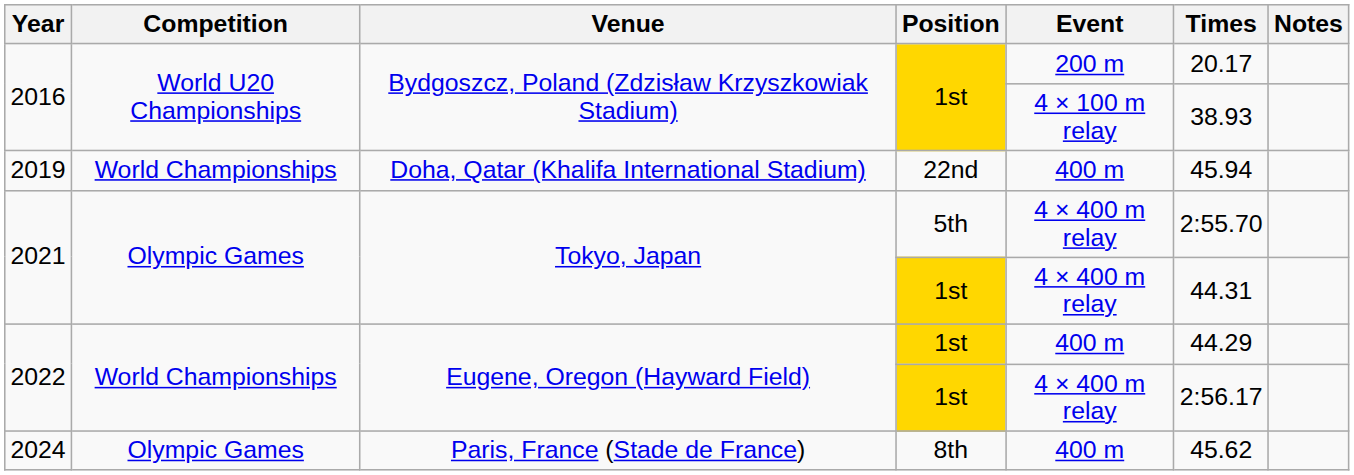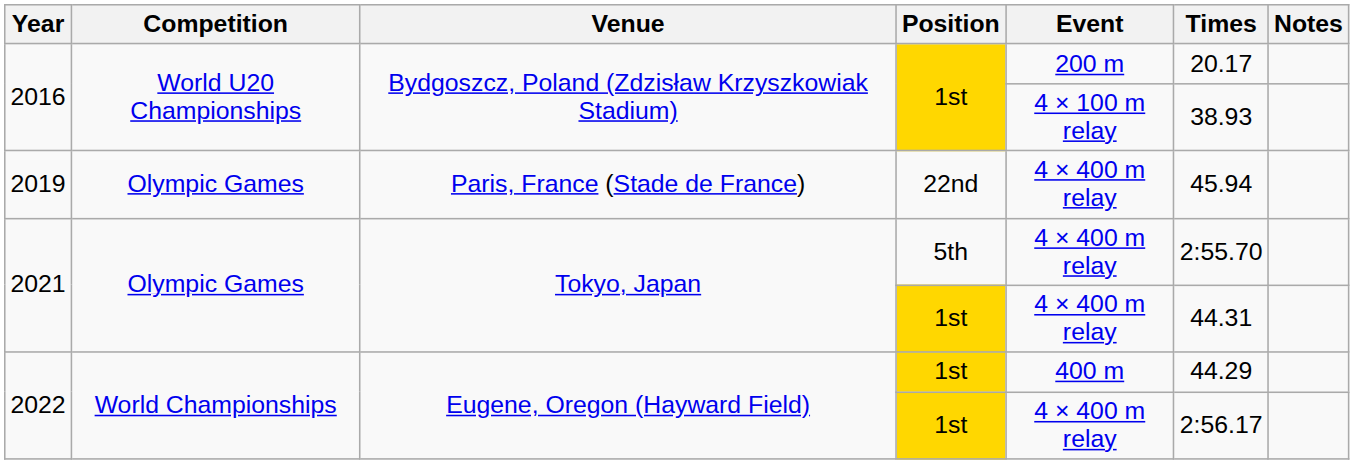2019 | Competition: World Championships -> Olympic Games
2019 | Venue: Doha, Qatar (Khalifa International Stadium) -> Paris, France (Stade de France)
2019 | Event: 400 m -> 4 × 400 m relay
- row: 2024 | Olympic Games | Paris, France (Stade de France) | 8th | 400 m | 45.62
